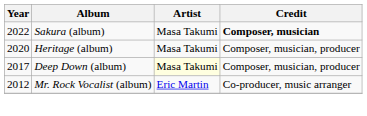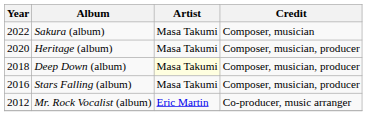Sakura (album) | Credit: bold -> normal
Deep Down (album) | Year: 2017 -> 2018
+ row: 2016 | Stars Falling (album) | Masa Takumi | Composer, musician, producer
